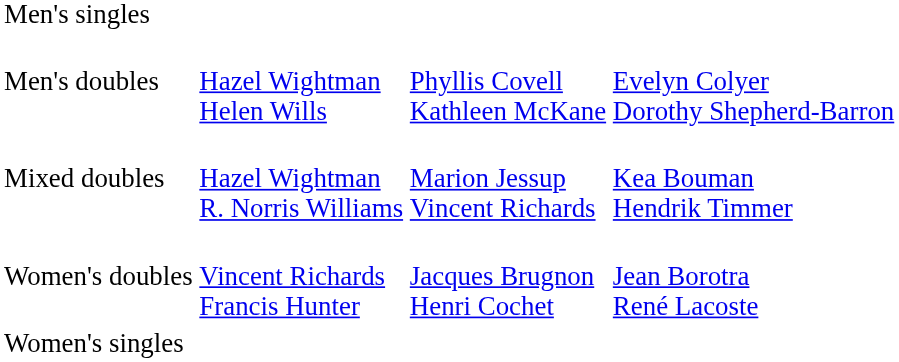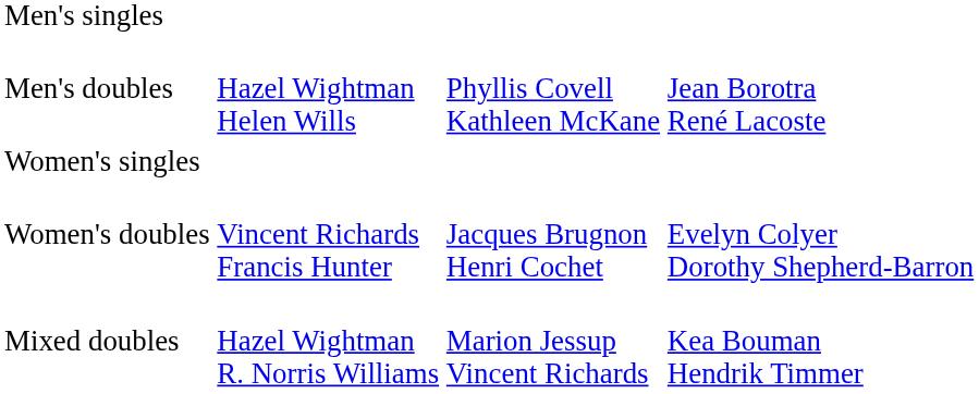Men's doubles | column 4: Evelyn Colyer Dorothy Shepherd-Barron -> Jean Borotra René Lacoste
rows swapped: Women's singles <-> Mixed doubles
Women's doubles | column 4: Jean Borotra René Lacoste -> Evelyn Colyer Dorothy Shepherd-Barron
